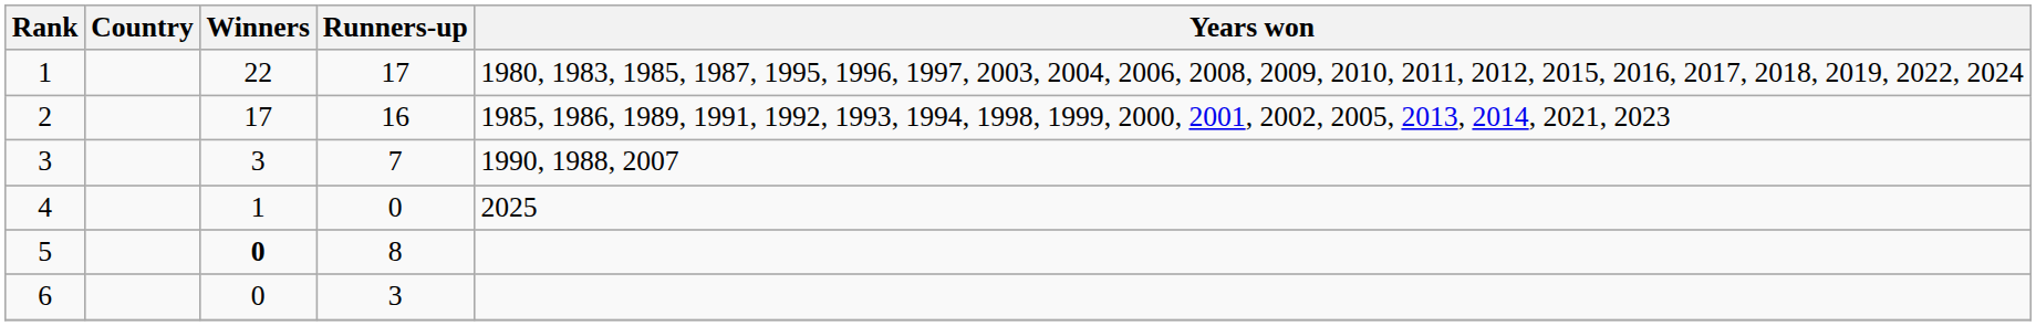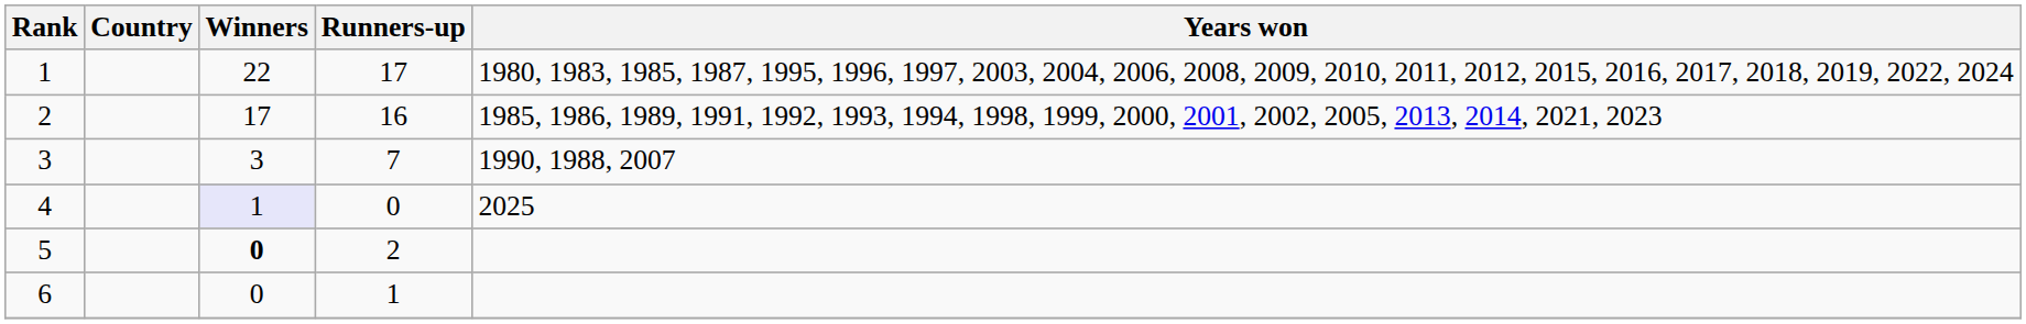4 | Winners: no background -> lavender background
5 | Runners-up: 8 -> 2
6 | Runners-up: 3 -> 1
